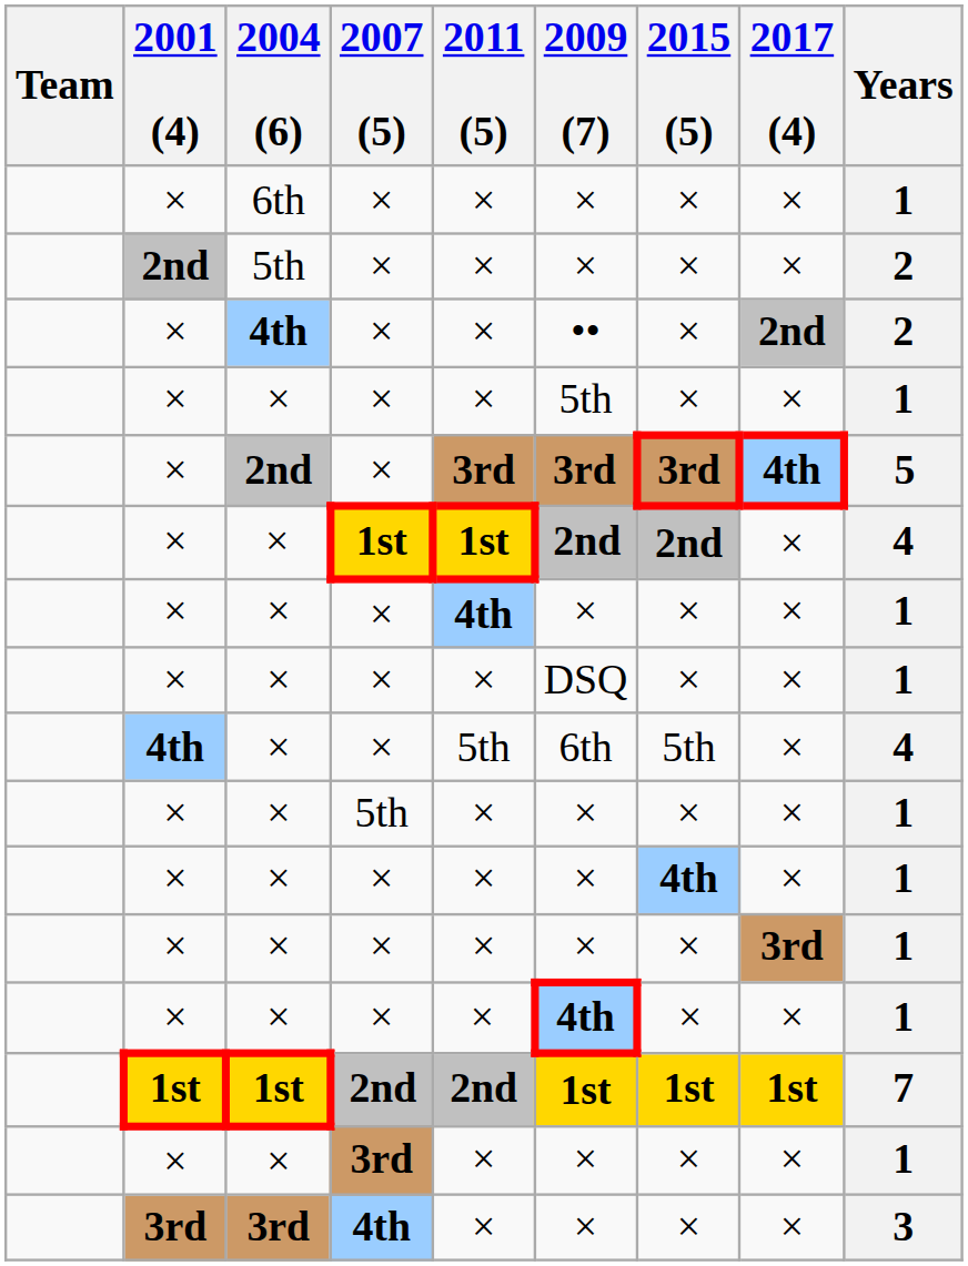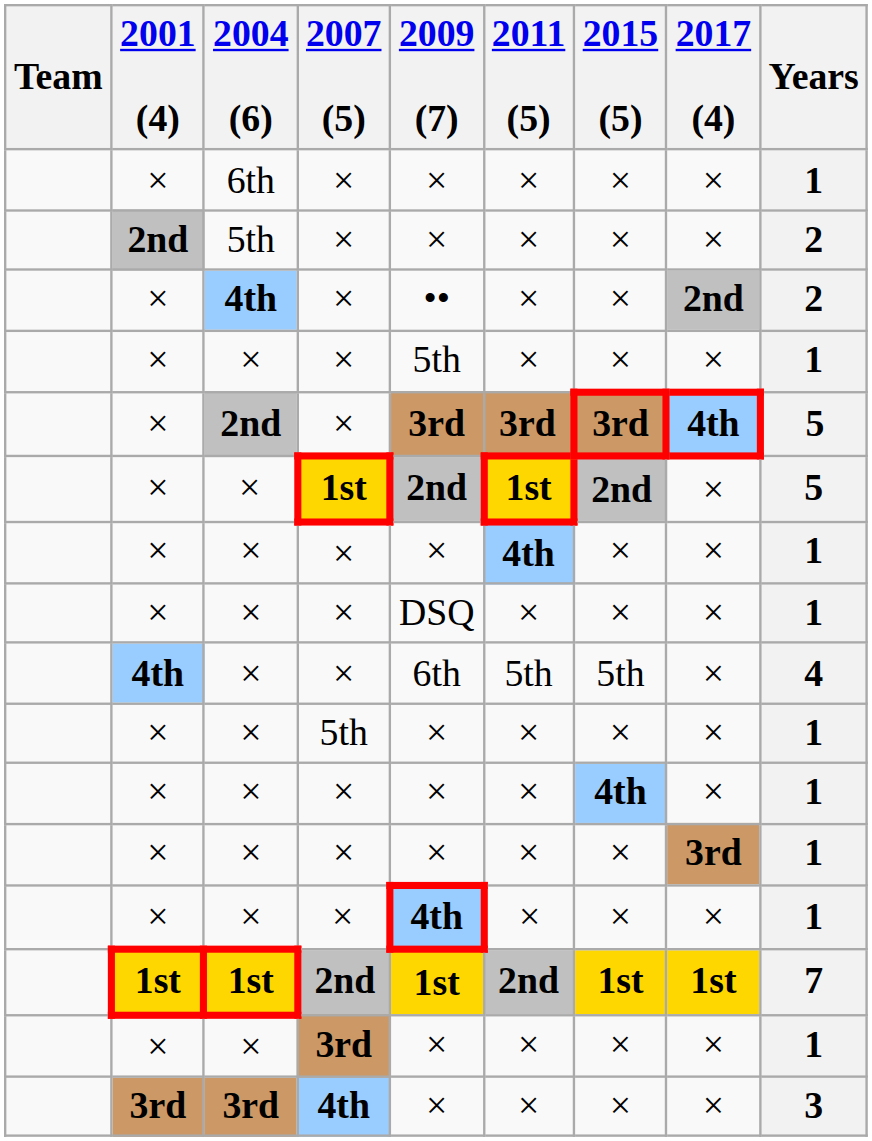columns swapped: 2009 (7) <-> 2011 (5)
× / 1st | Years: 4 -> 5
